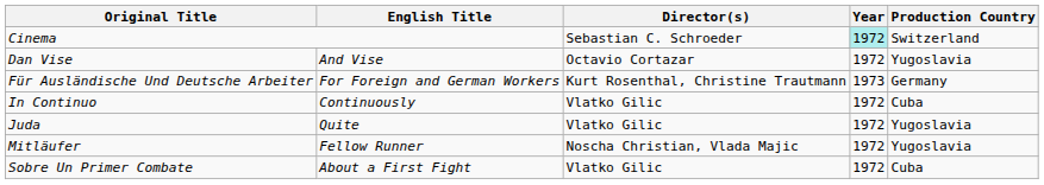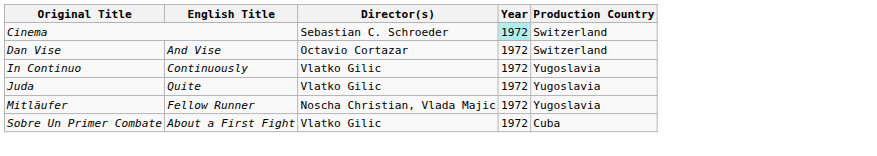Dan Vise | Production Country: Yugoslavia -> Switzerland
- row: Für Ausländische Und Deutsche Arbeiter | For Foreign and German Workers | Kurt Rosenthal, Christine Trautmann | 1973 | Germany
In Continuo | Production Country: Cuba -> Yugoslavia
